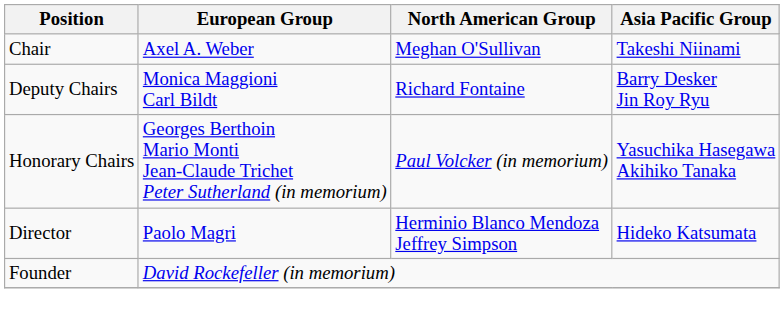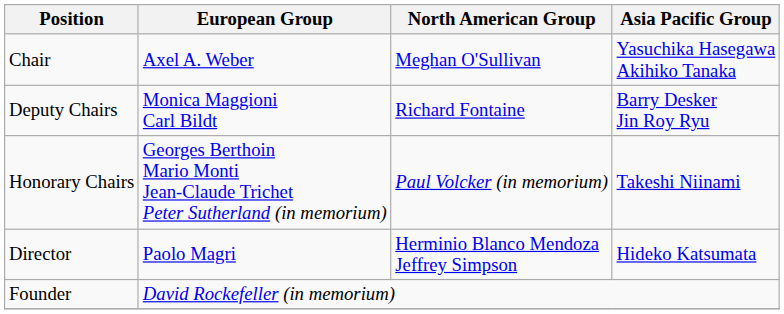Chair | Asia Pacific Group: Takeshi Niinami -> Yasuchika Hasegawa Akihiko Tanaka
Honorary Chairs | Asia Pacific Group: Yasuchika Hasegawa Akihiko Tanaka -> Takeshi Niinami
